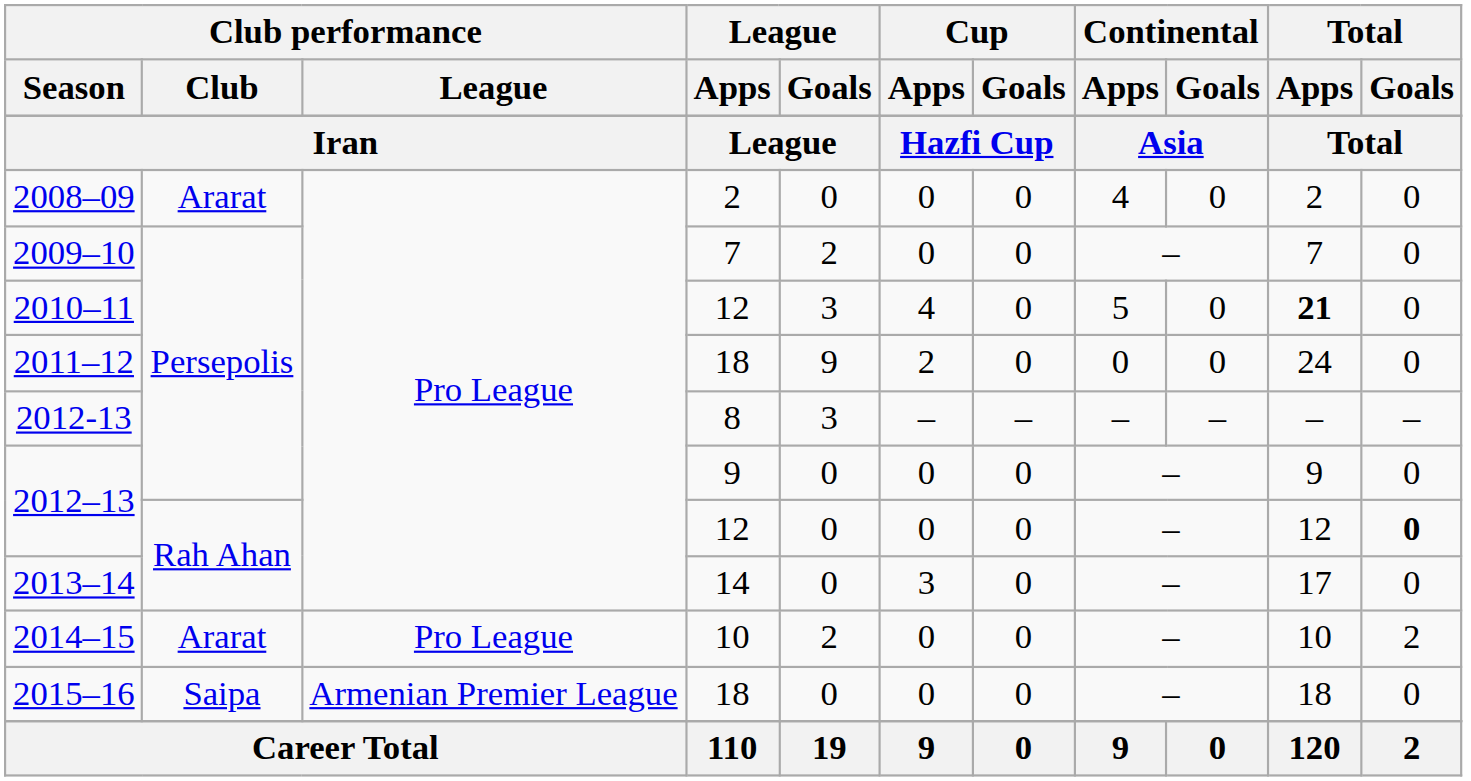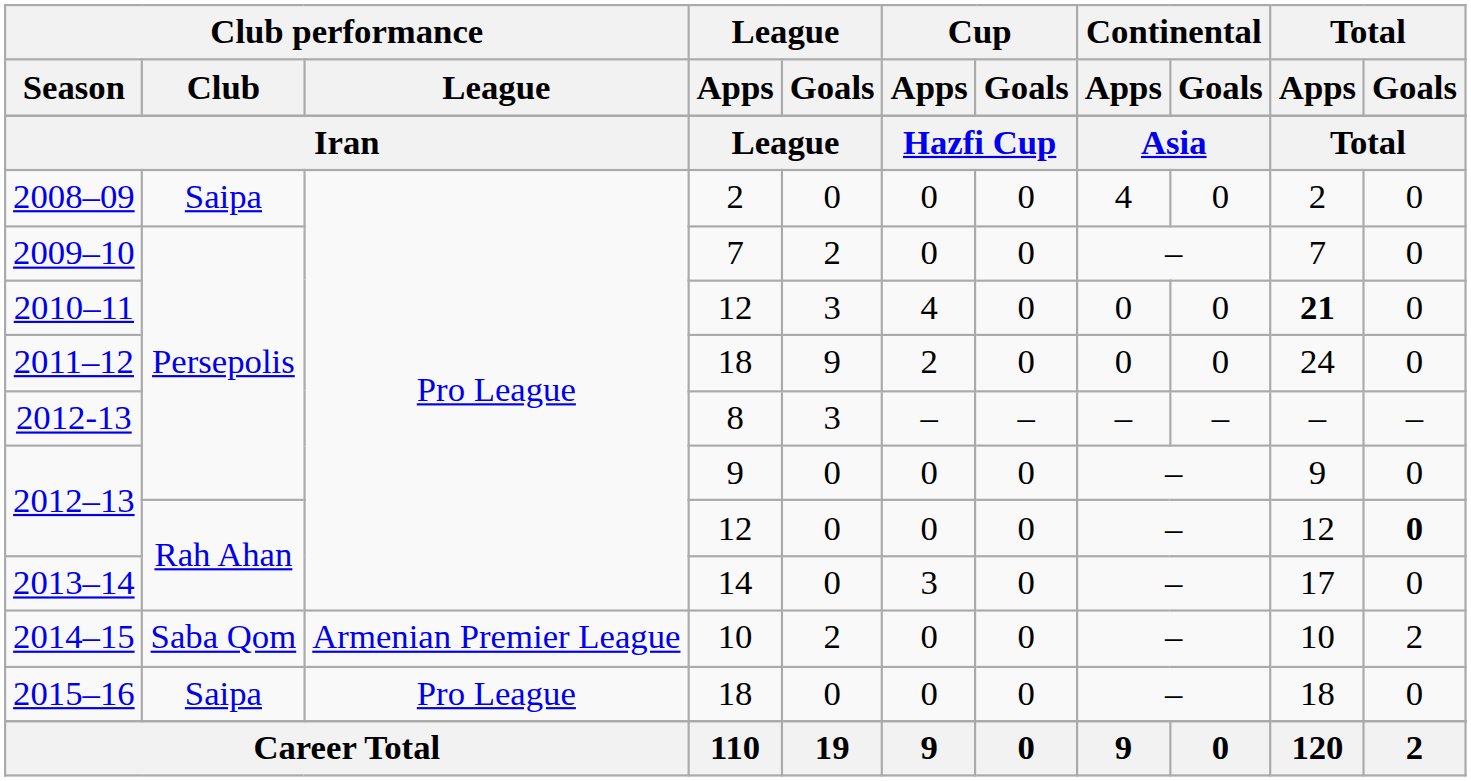2008–09 | Club performance / Club: Ararat -> Saipa
2010–11 | Continental / Apps: 5 -> 0
2014–15 | Club performance / Club: Ararat -> Saba Qom
2014–15 | Club performance / League: Pro League -> Armenian Premier League
2015–16 | Club performance / League: Armenian Premier League -> Pro League
